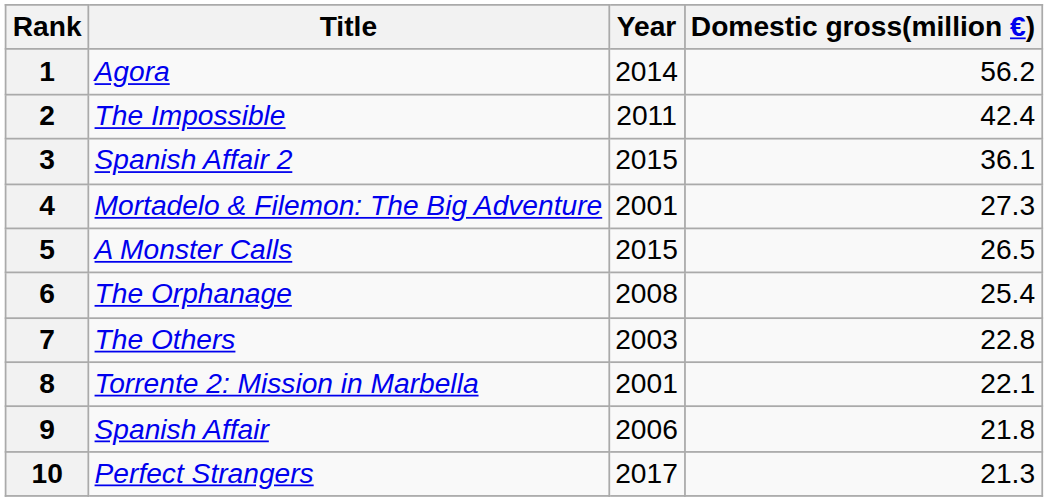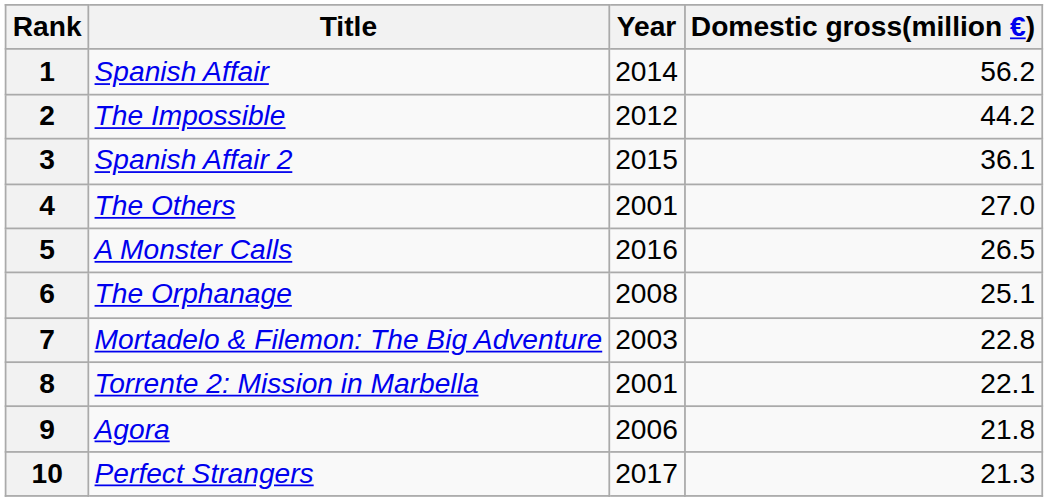1 | Title: Agora -> Spanish Affair
2 | Year: 2011 -> 2012
2 | Domestic gross(million €): 42.4 -> 44.2
4 | Title: Mortadelo & Filemon: The Big Adventure -> The Others
4 | Domestic gross(million €): 27.3 -> 27.0
5 | Year: 2015 -> 2016
6 | Domestic gross(million €): 25.4 -> 25.1
7 | Title: The Others -> Mortadelo & Filemon: The Big Adventure
9 | Title: Spanish Affair -> Agora
